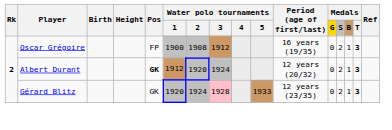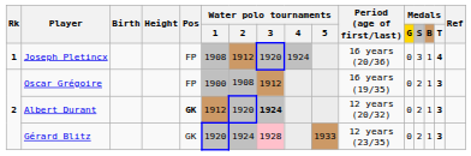+ row: 1 | Joseph Pletincx | FP | 1908 | 1912 | 1920 | 1924 | 16 years (20/36) | 0 | 3 | 1 | 4
Albert Durant | Water polo tournaments / 3: normal -> bold
